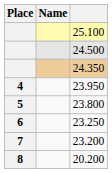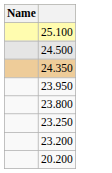- column: Place | 4 | 5 | 6 | 7 | 8
